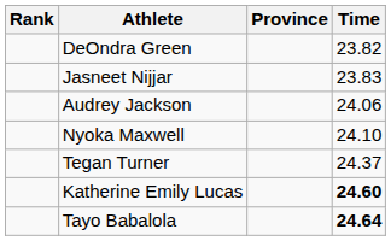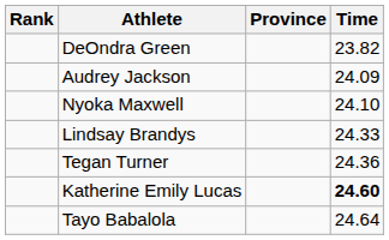- row: Jasneet Nijjar | 23.83
Audrey Jackson | Time: 24.06 -> 24.09
+ row: Lindsay Brandys | 24.33
Tegan Turner | Time: 24.37 -> 24.36
Tayo Babalola | Time: bold -> normal
